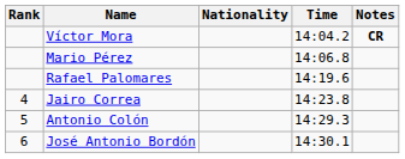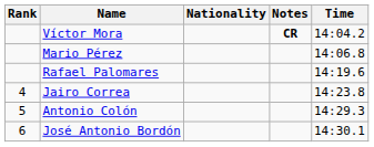columns swapped: Time <-> Notes
